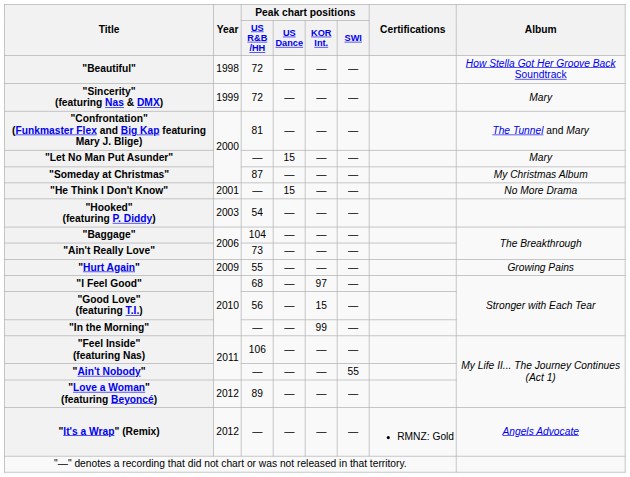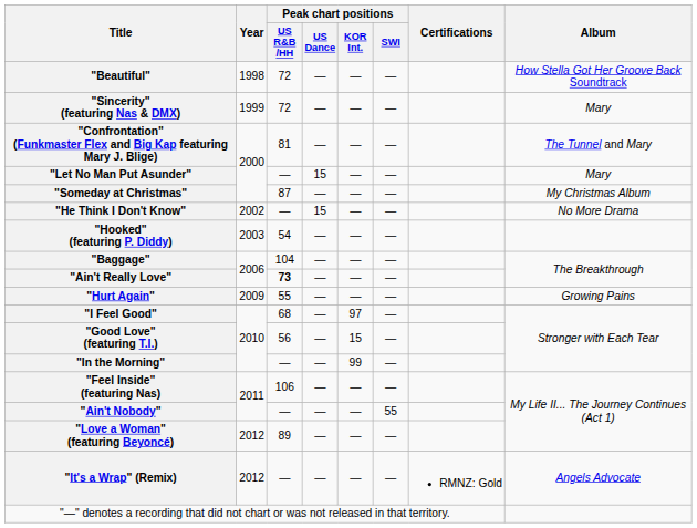"He Think I Don't Know" | Year: 2001 -> 2002
"Ain't Really Love" | Peak chart positions / US R&B /HH: normal -> bold
